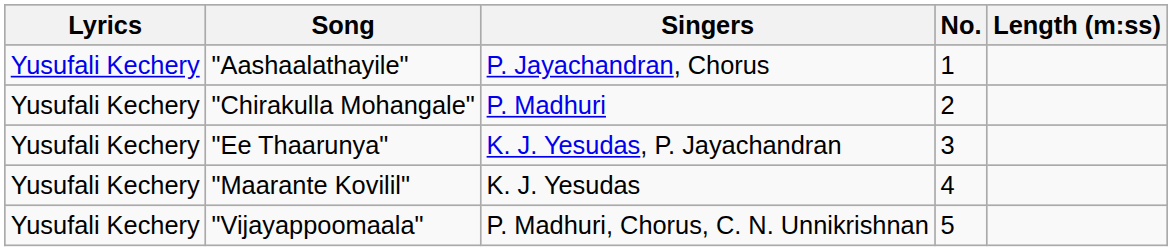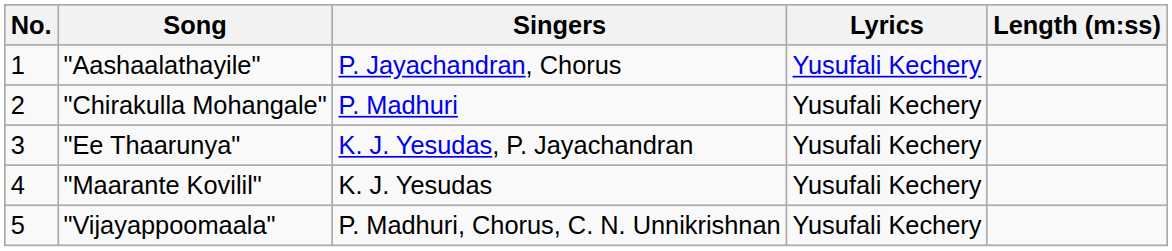columns swapped: No. <-> Lyrics
